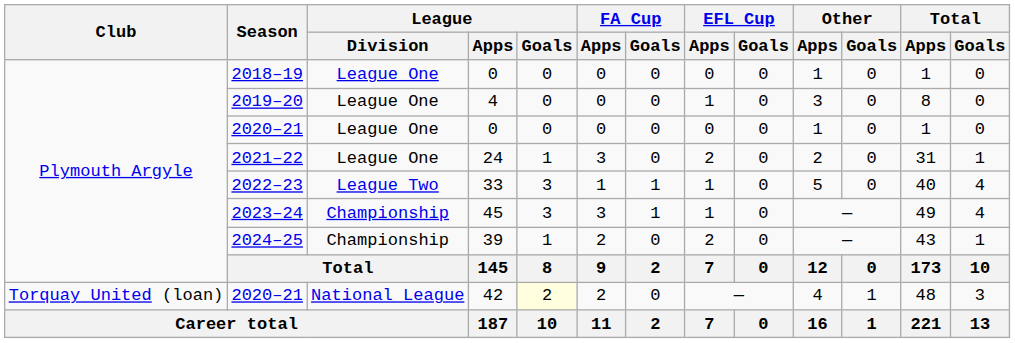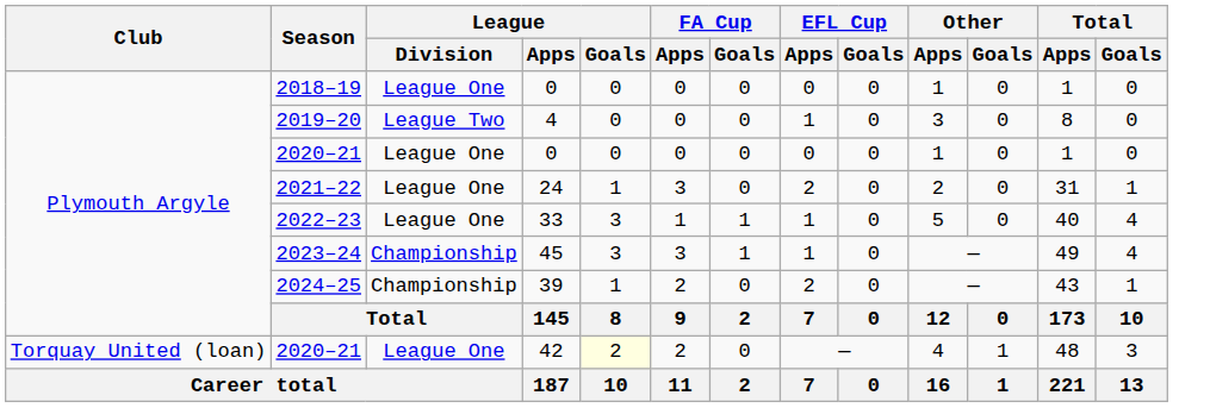2019–20 | League / Division: League One -> League Two
2022–23 | League / Division: League Two -> League One
2020–21 / 42 | League / Division: National League -> League One
